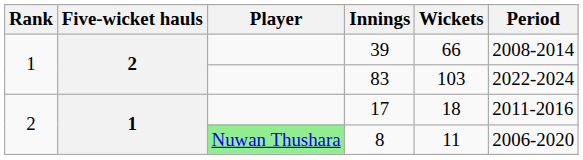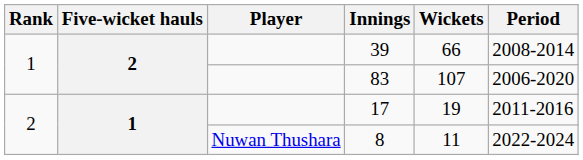83 | Wickets: 103 -> 107
83 | Period: 2022-2024 -> 2006-2020
17 | Wickets: 18 -> 19
8 | Player: lightgreen background -> no background
8 | Period: 2006-2020 -> 2022-2024
